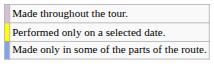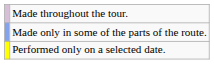rows swapped: Made only in some of the parts of the route. <-> Performed only on a selected date.
